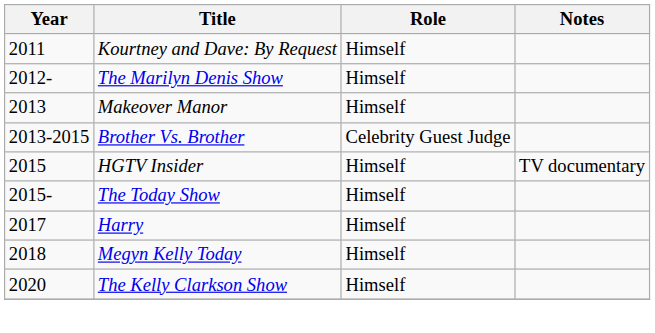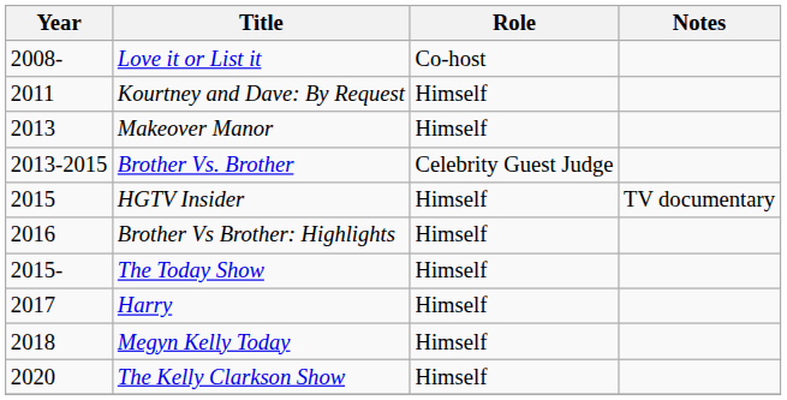+ row: 2008- | Love it or List it | Co-host
- row: 2012- | The Marilyn Denis Show | Himself
+ row: 2016 | Brother Vs Brother: Highlights | Himself
